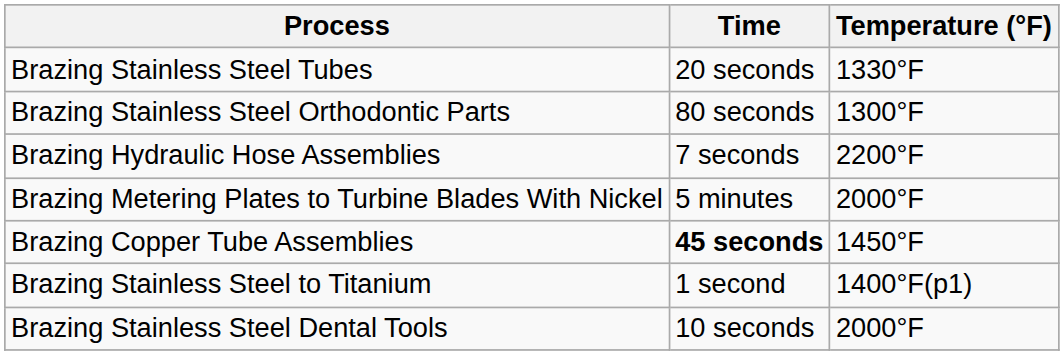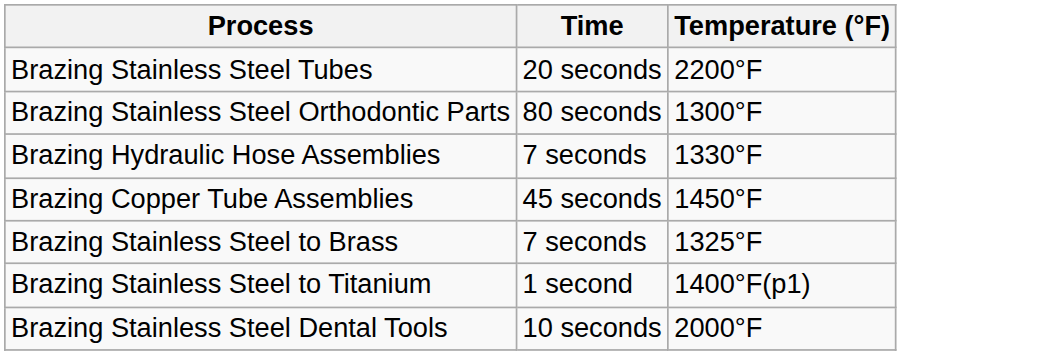Brazing Stainless Steel Tubes | Temperature (°F): 1330°F -> 2200°F
Brazing Hydraulic Hose Assemblies | Temperature (°F): 2200°F -> 1330°F
- row: Brazing Metering Plates to Turbine Blades With Nickel | 5 minutes | 2000°F
Brazing Copper Tube Assemblies | Time: bold -> normal
+ row: Brazing Stainless Steel to Brass | 7 seconds | 1325°F
